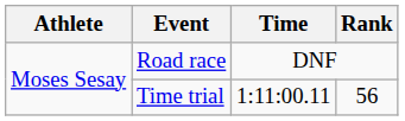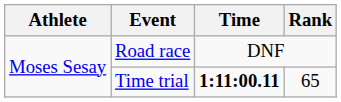Time trial | Time: normal -> bold
Time trial | Rank: 56 -> 65
